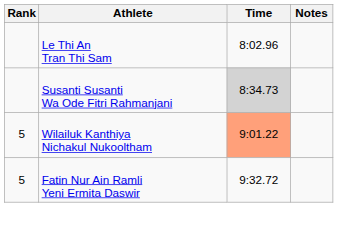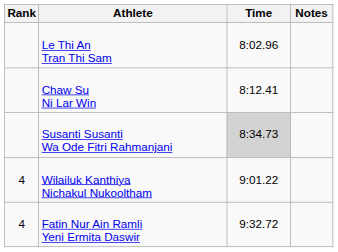+ row: Chaw Su Ni Lar Win | 8:12.41
Wilailuk Kanthiya Nichakul Nukooltham | Rank: 5 -> 4
Wilailuk Kanthiya Nichakul Nukooltham | Time: lightsalmon background -> no background
Fatin Nur Ain Ramli Yeni Ermita Daswir | Rank: 5 -> 4
